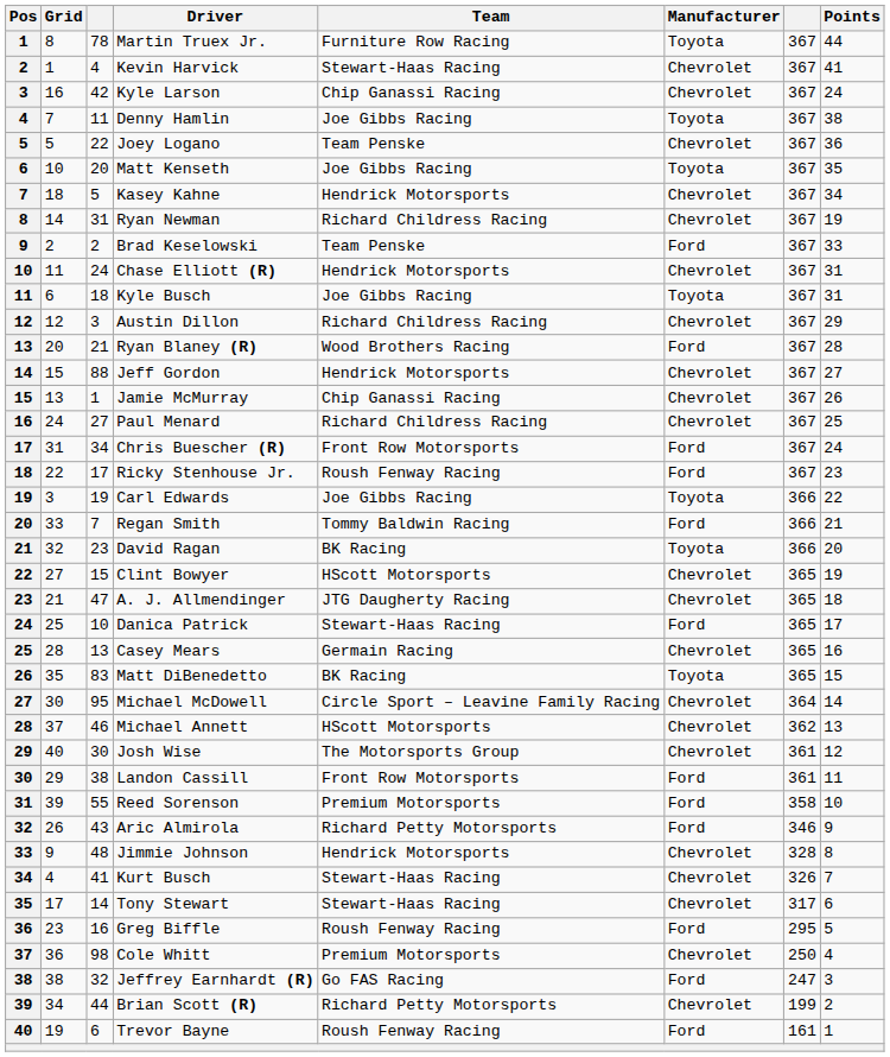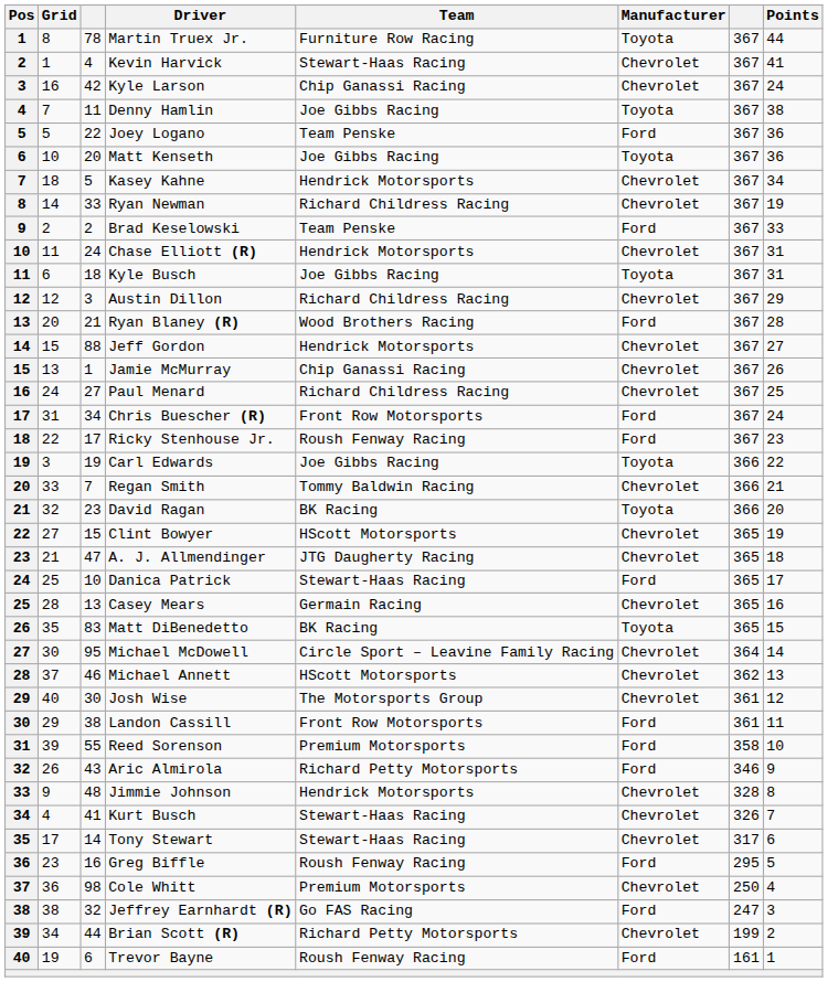Joey Logano | Manufacturer: Chevrolet -> Ford
Matt Kenseth | Points: 35 -> 36
Ryan Newman | column 3: 31 -> 33
Regan Smith | Manufacturer: Ford -> Chevrolet
